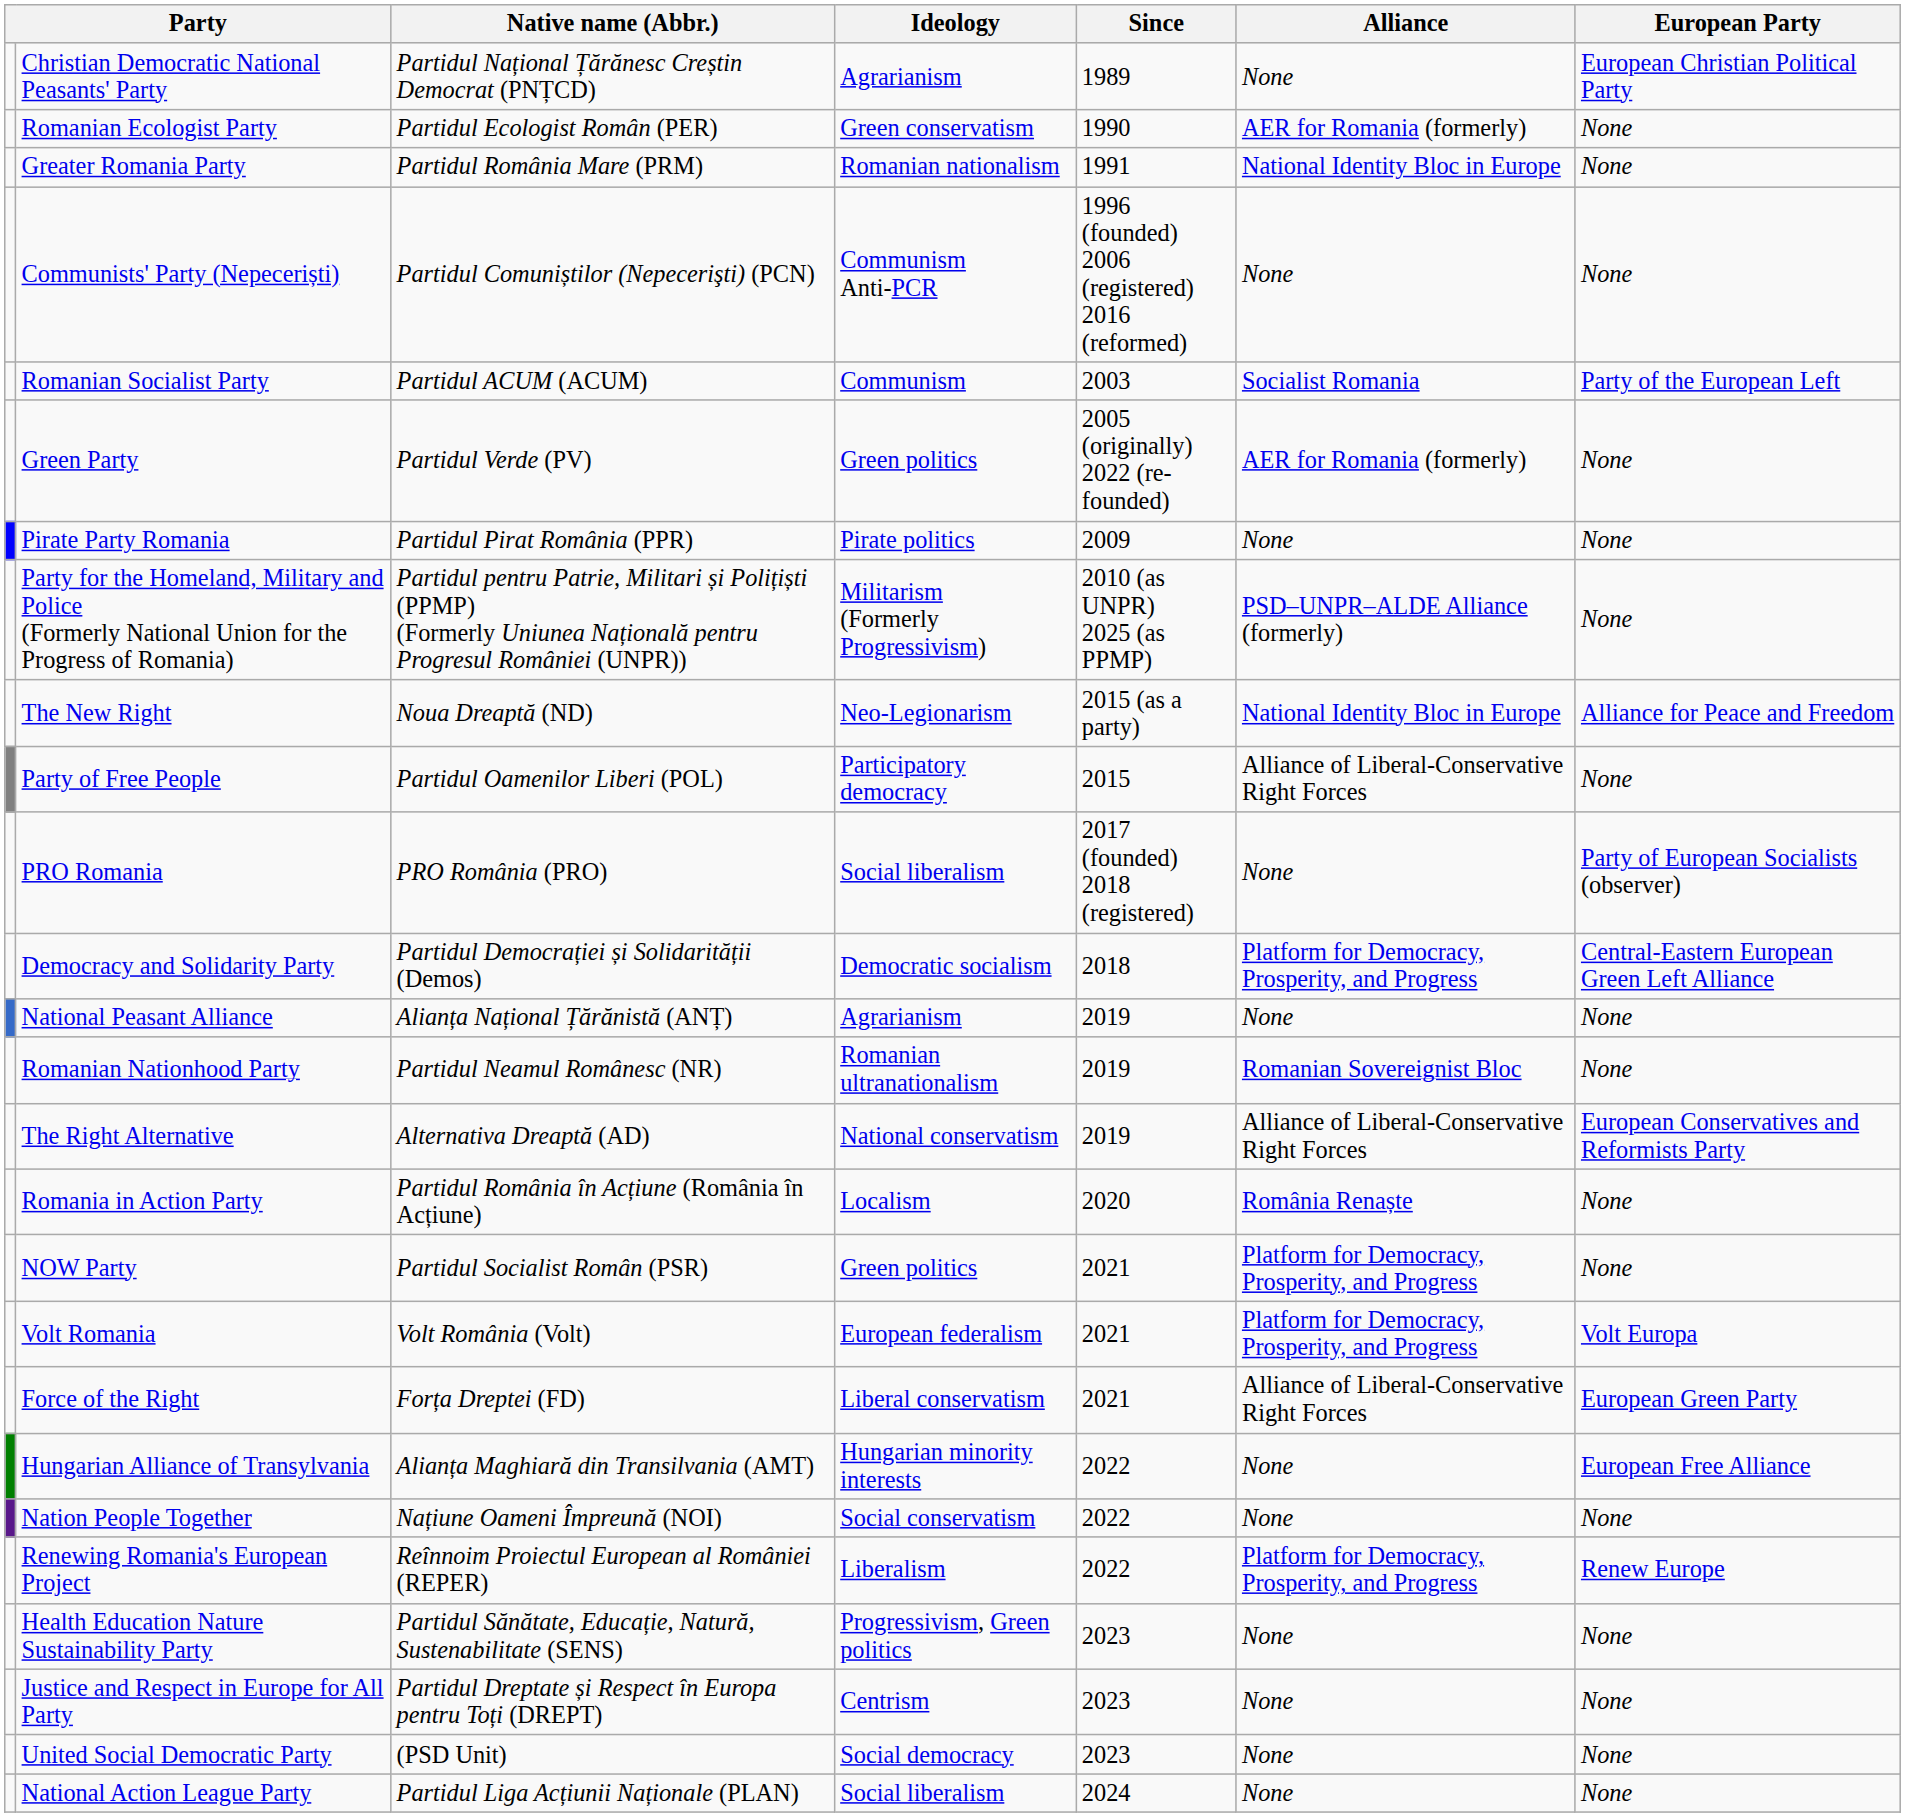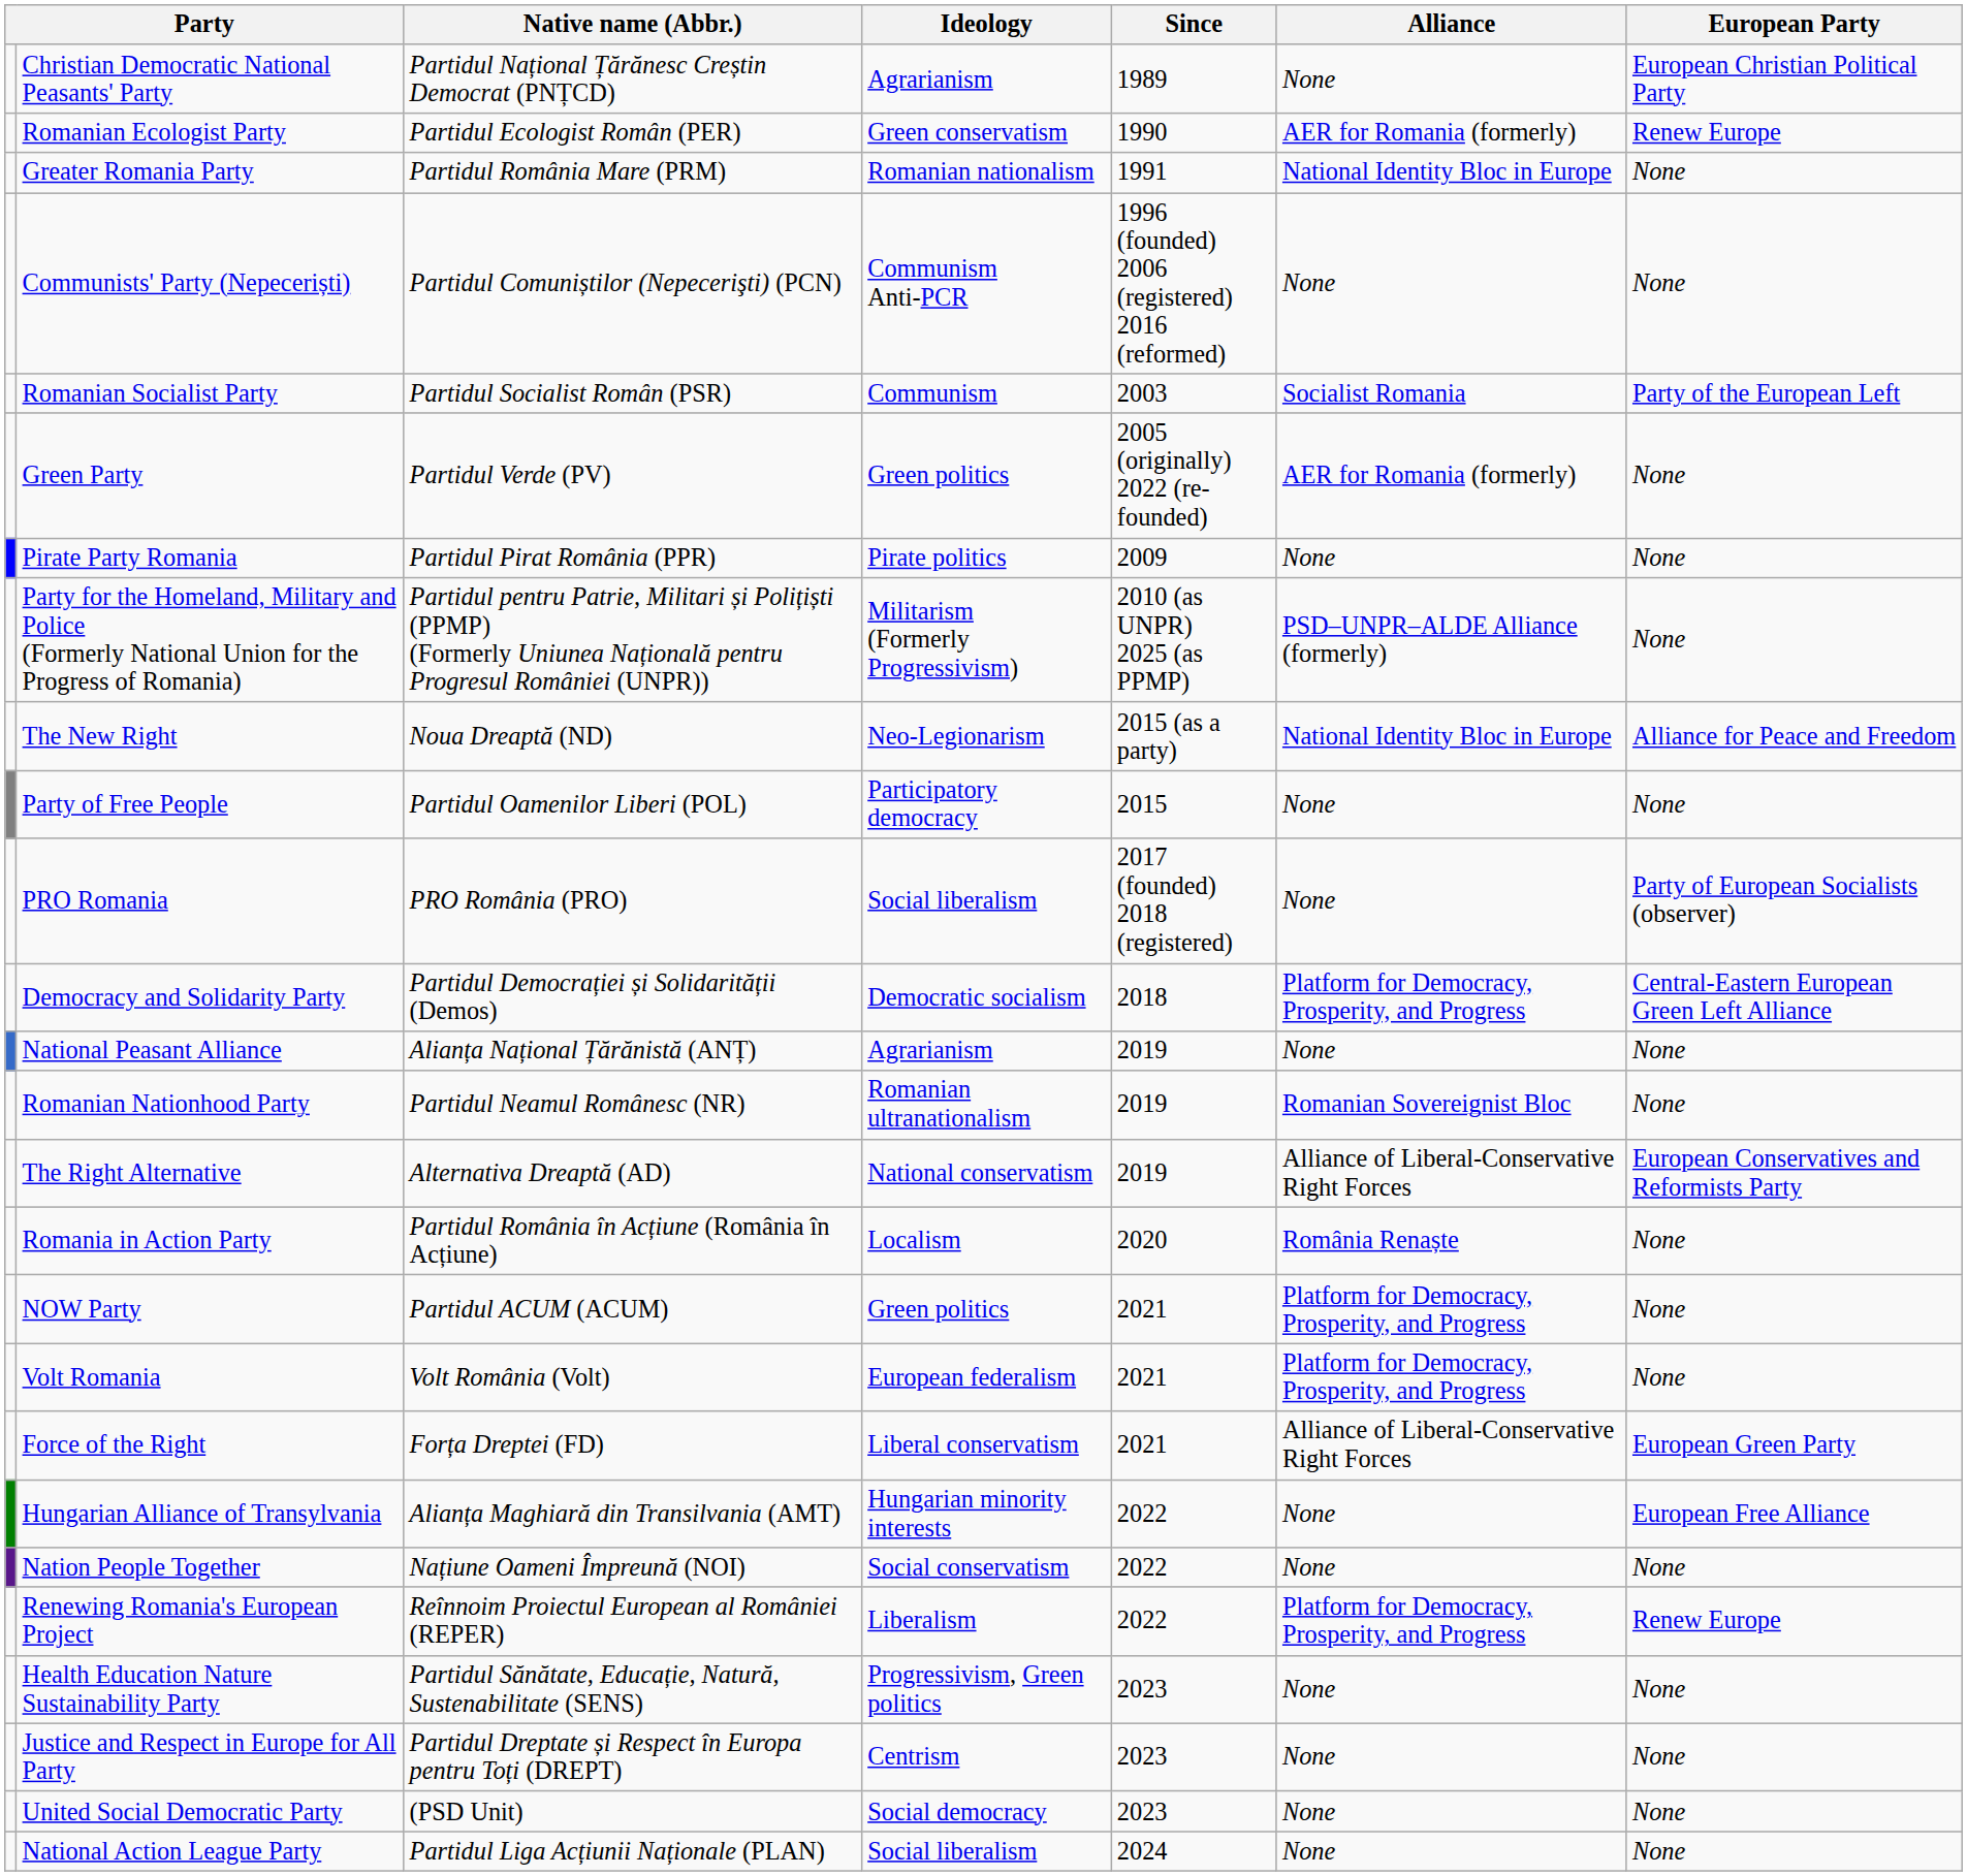Romanian Ecologist Party | European Party: None -> Renew Europe
Romanian Socialist Party | Native name (Abbr.): Partidul ACUM (ACUM) -> Partidul Socialist Român (PSR)
Party of Free People | Alliance: Alliance of Liberal-Conservative Right Forces -> None
NOW Party | Native name (Abbr.): Partidul Socialist Român (PSR) -> Partidul ACUM (ACUM)
Volt Romania | European Party: Volt Europa -> None
